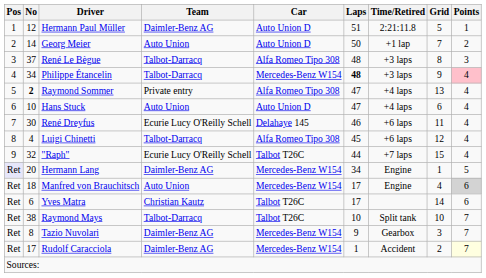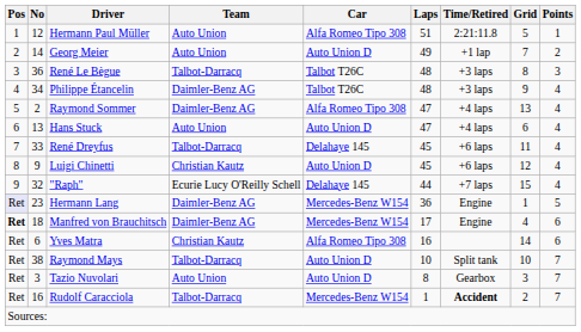Hermann Paul Müller | Team: Daimler-Benz AG -> Auto Union
Hermann Paul Müller | Car: Auto Union D -> Alfa Romeo Tipo 308
Georg Meier | Laps: 50 -> 49
René Le Bègue | No: 37 -> 36
René Le Bègue | Car: Alfa Romeo Tipo 308 -> Talbot T26C
Philippe Étancelin | Team: Talbot-Darracq -> Daimler-Benz AG
Philippe Étancelin | Car: Mercedes-Benz W154 -> Talbot T26C
Philippe Étancelin | Laps: bold -> normal
Philippe Étancelin | Points: pink background -> no background
Raymond Sommer | No: bold -> normal
Raymond Sommer | Team: Private entry -> Daimler-Benz AG
Hans Stuck | No: 10 -> 13
René Dreyfus | No: 30 -> 33
René Dreyfus | Team: Ecurie Lucy O'Reilly Schell -> Talbot-Darracq
René Dreyfus | Laps: 46 -> 45
Luigi Chinetti | No: 4 -> 9
Luigi Chinetti | Team: Talbot-Darracq -> Christian Kautz
Luigi Chinetti | Car: Alfa Romeo Tipo 308 -> Auto Union D
"Raph" | Car: Talbot T26C -> Delahaye 145
Hermann Lang | No: 20 -> 23
Hermann Lang | Laps: 34 -> 36
Manfred von Brauchitsch | Pos: normal -> bold
Manfred von Brauchitsch | Team: Auto Union -> Daimler-Benz AG
Manfred von Brauchitsch | Points: lightgrey background -> no background
Yves Matra | Car: Talbot T26C -> Alfa Romeo Tipo 308
Yves Matra | Laps: 17 -> 16
Raymond Mays | Car: Talbot T26C -> Auto Union D
Tazio Nuvolari | No: 8 -> 3
Tazio Nuvolari | Team: Daimler-Benz AG -> Auto Union
Tazio Nuvolari | Car: Mercedes-Benz W154 -> Auto Union D
Tazio Nuvolari | Laps: 9 -> 8
Rudolf Caracciola | No: 17 -> 16
Rudolf Caracciola | Team: Daimler-Benz AG -> Talbot-Darracq
Rudolf Caracciola | Time/Retired: normal -> bold
Rudolf Caracciola | Points: lightyellow background -> no background
